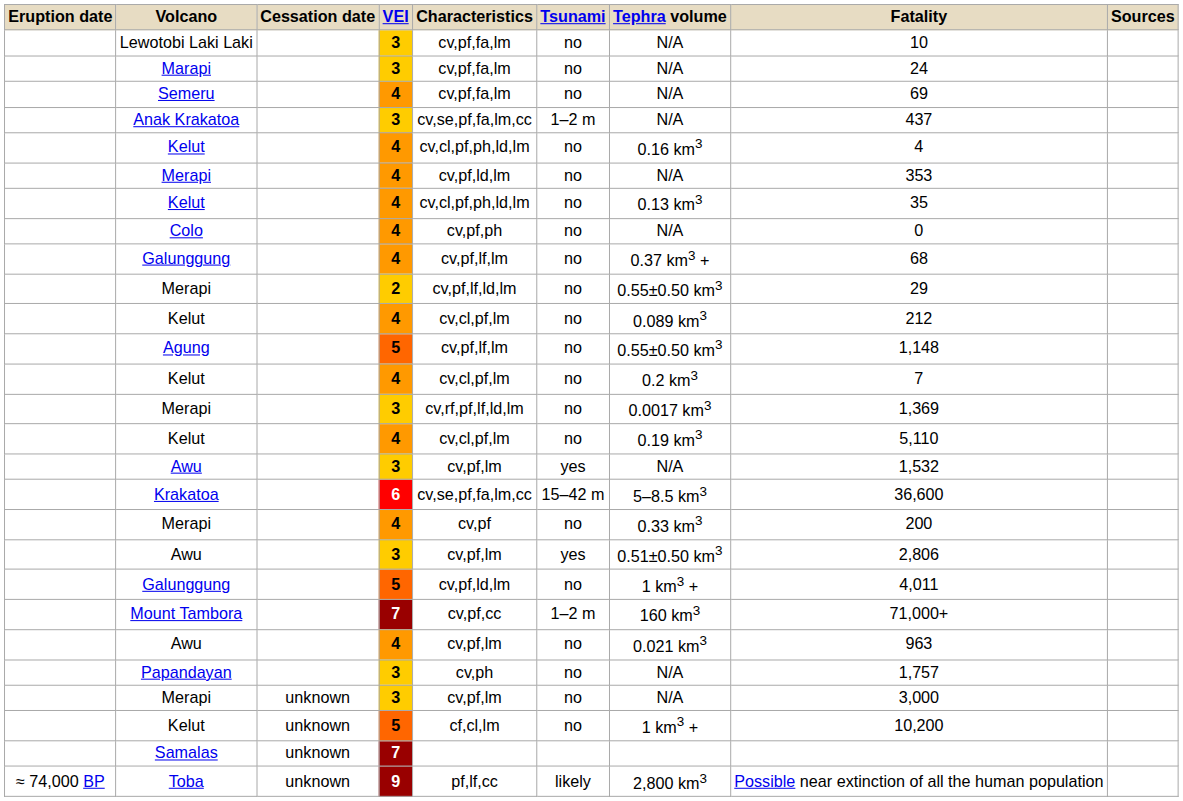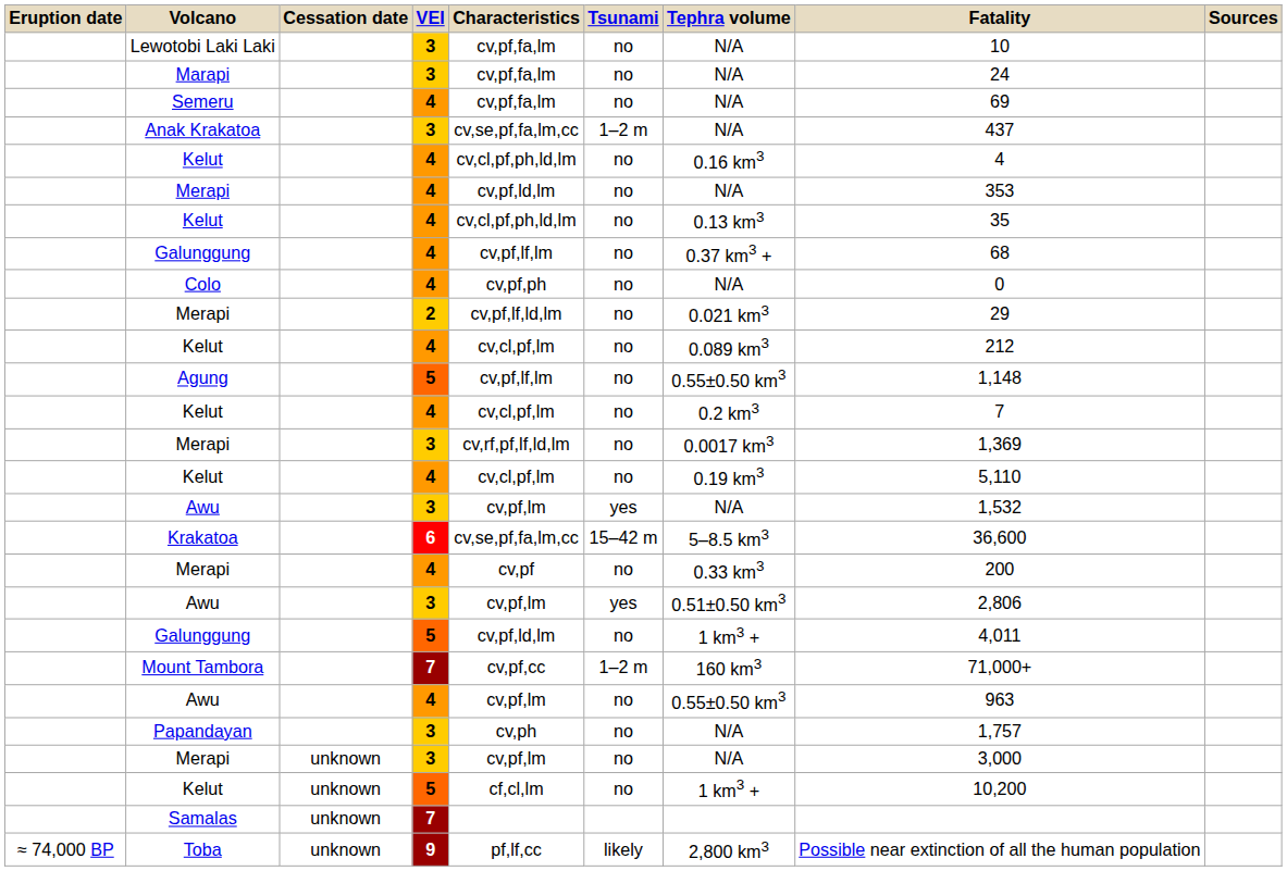rows swapped: Colo <-> Galunggung / 4
Merapi / 2 | Tephra volume: 0.55±0.50 km3 -> 0.021 km3
Awu / 4 | Tephra volume: 0.021 km3 -> 0.55±0.50 km3
